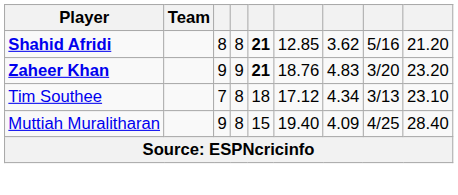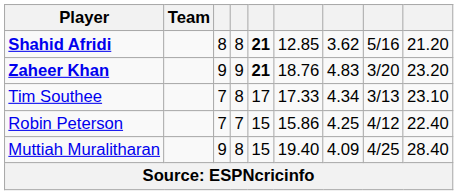Tim Southee | column 5: 18 -> 17
Tim Southee | column 6: 17.12 -> 17.33
+ row: Robin Peterson | 7 | 7 | 15 | 15.86 | 4.25 | 4/12 | 22.40
